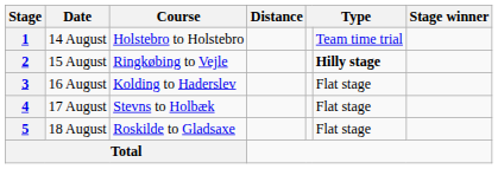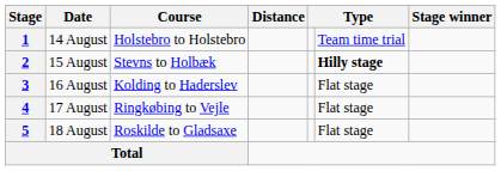2 | Course: Ringkøbing to Vejle -> Stevns to Holbæk
4 | Course: Stevns to Holbæk -> Ringkøbing to Vejle
